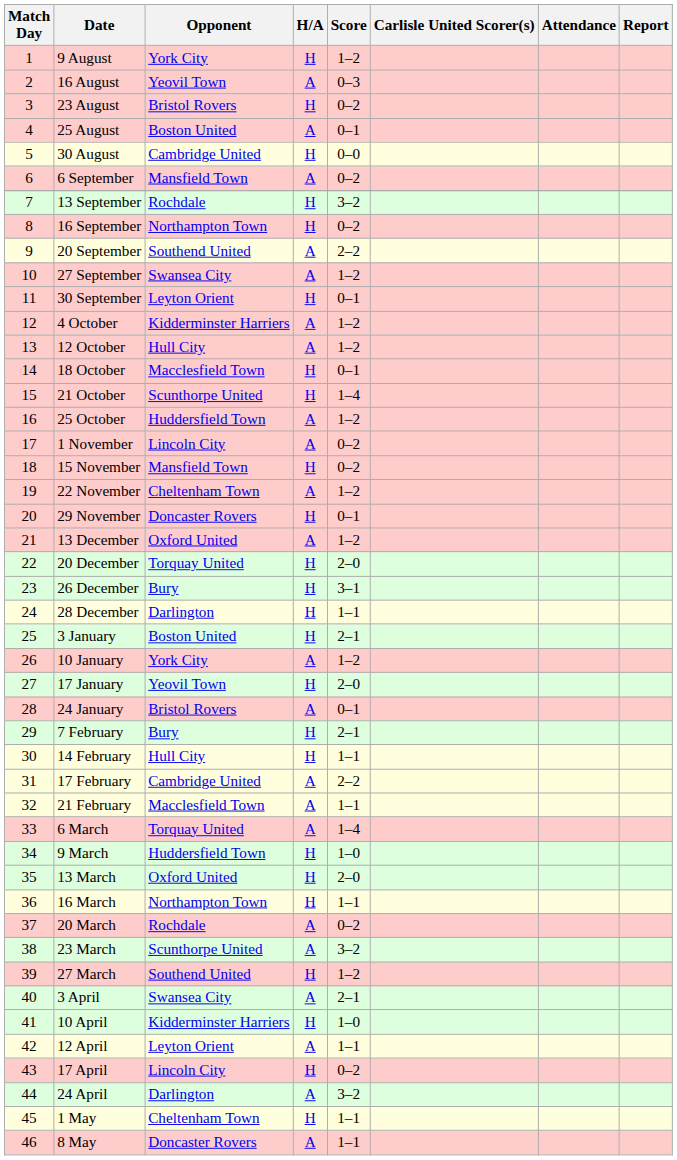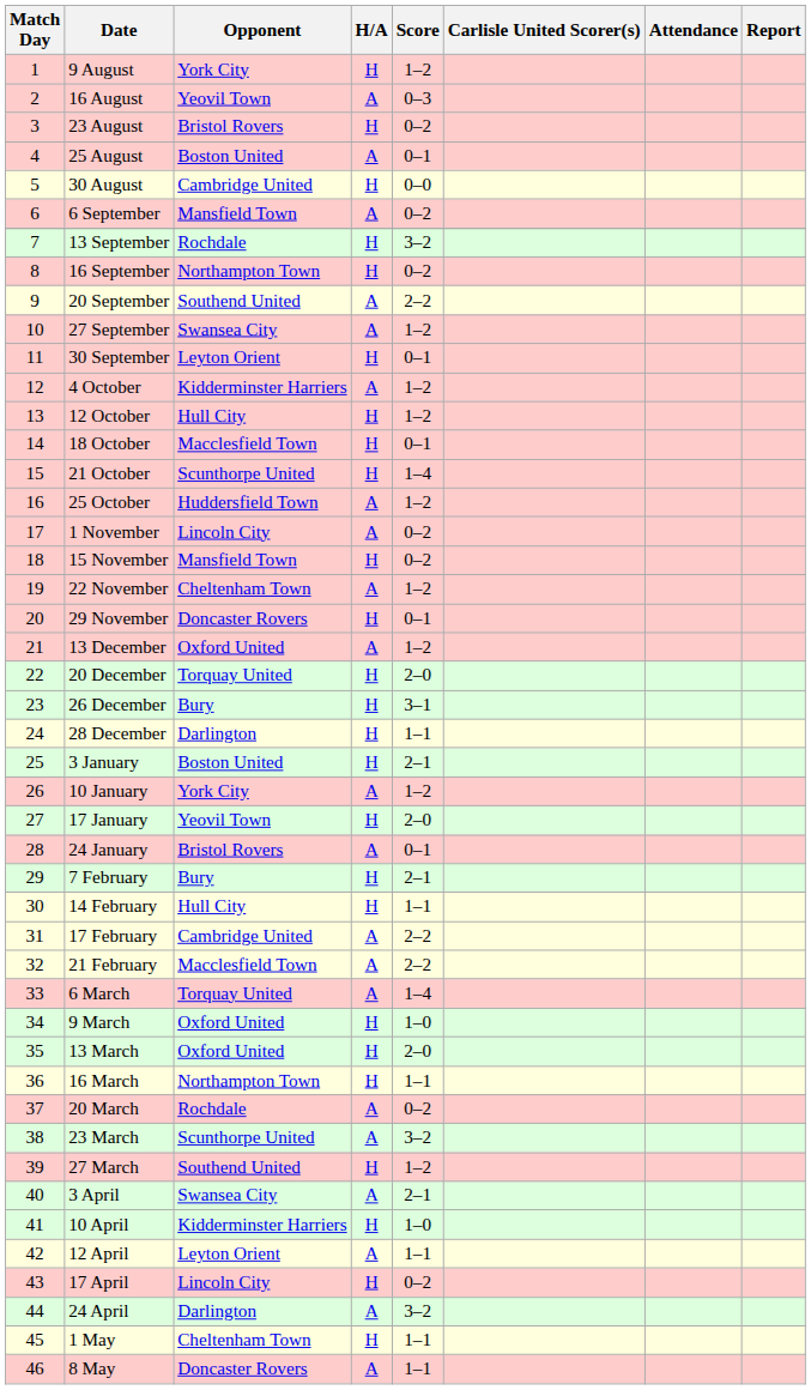12 October | H/A: A -> H
21 February | Score: 1–1 -> 2–2
9 March | Opponent: Huddersfield Town -> Oxford United
